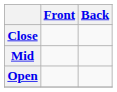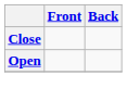- row: Mid
